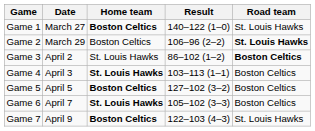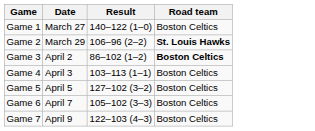- column: Home team | Boston Celtics | Boston Celtics | St. Louis Hawks | St. Louis Hawks | Boston Celtics | St. Louis Hawks | Boston Celtics
Game 1 | Road team: St. Louis Hawks -> Boston Celtics
Game 7 | Road team: St. Louis Hawks -> Boston Celtics
